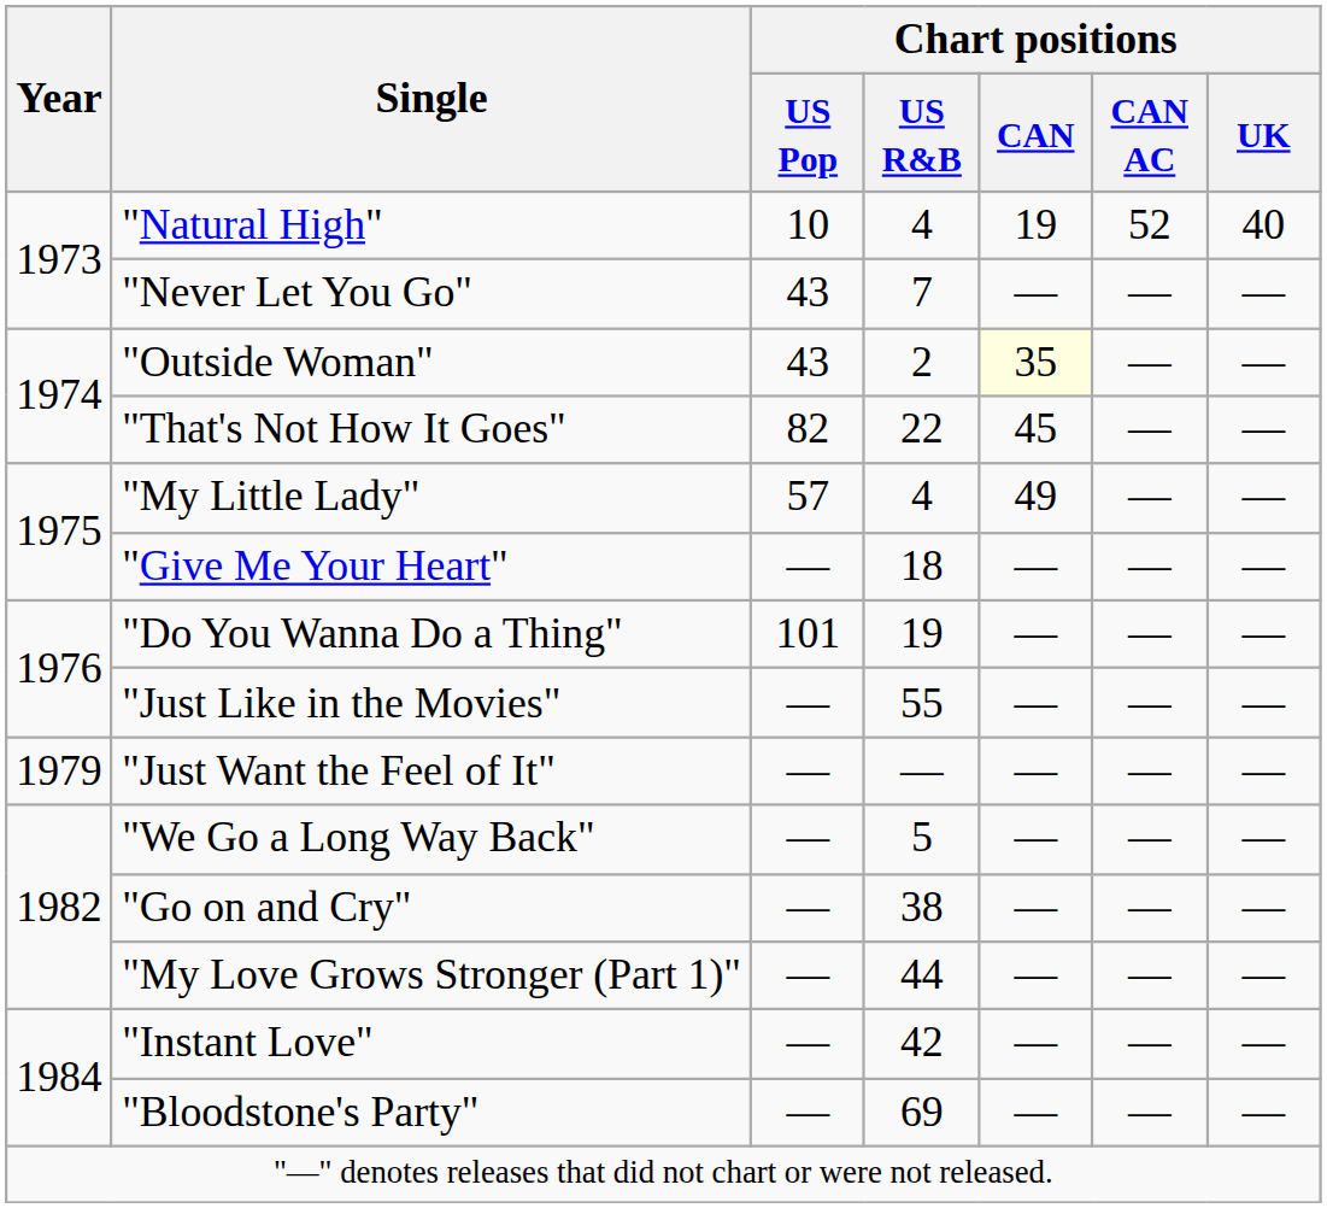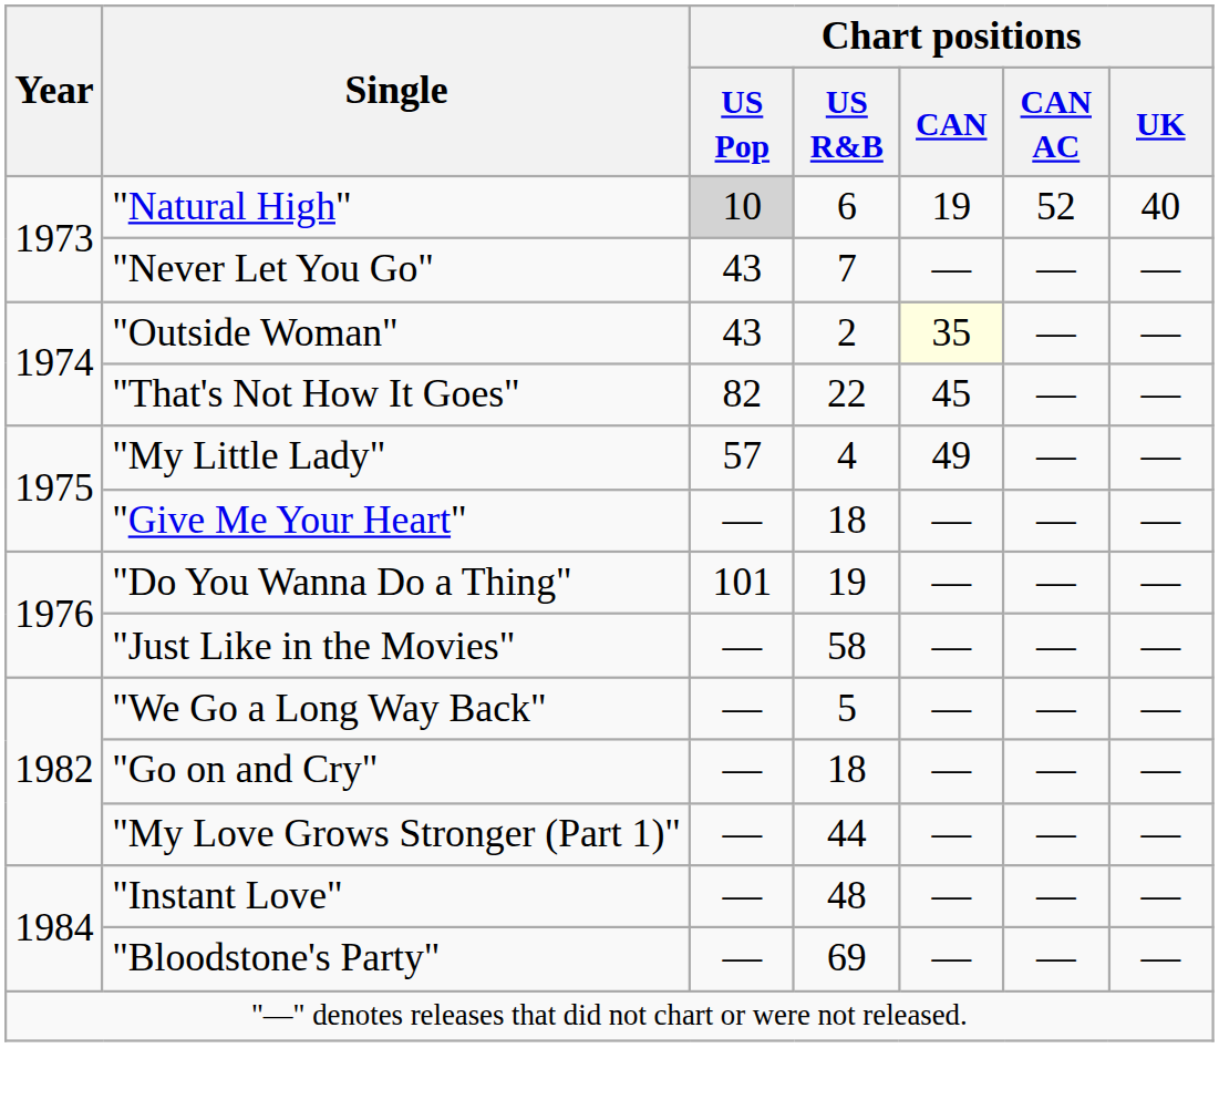"Natural High" | Chart positions / US Pop: no background -> lightgrey background
"Natural High" | Chart positions / US R&B: 4 -> 6
"Just Like in the Movies" | Chart positions / US R&B: 55 -> 58
- row: 1979 | "Just Want the Feel of It" | — | — | — | — | —
"Go on and Cry" | Chart positions / US R&B: 38 -> 18
"Instant Love" | Chart positions / US R&B: 42 -> 48
